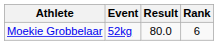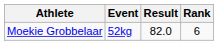Moekie Grobbelaar | Result: 80.0 -> 82.0
